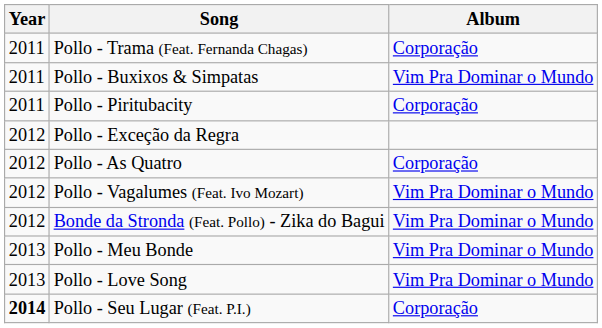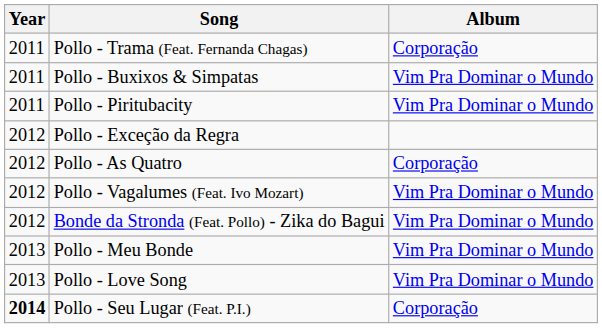Pollo - Piritubacity | Album: Corporação -> Vim Pra Dominar o Mundo
